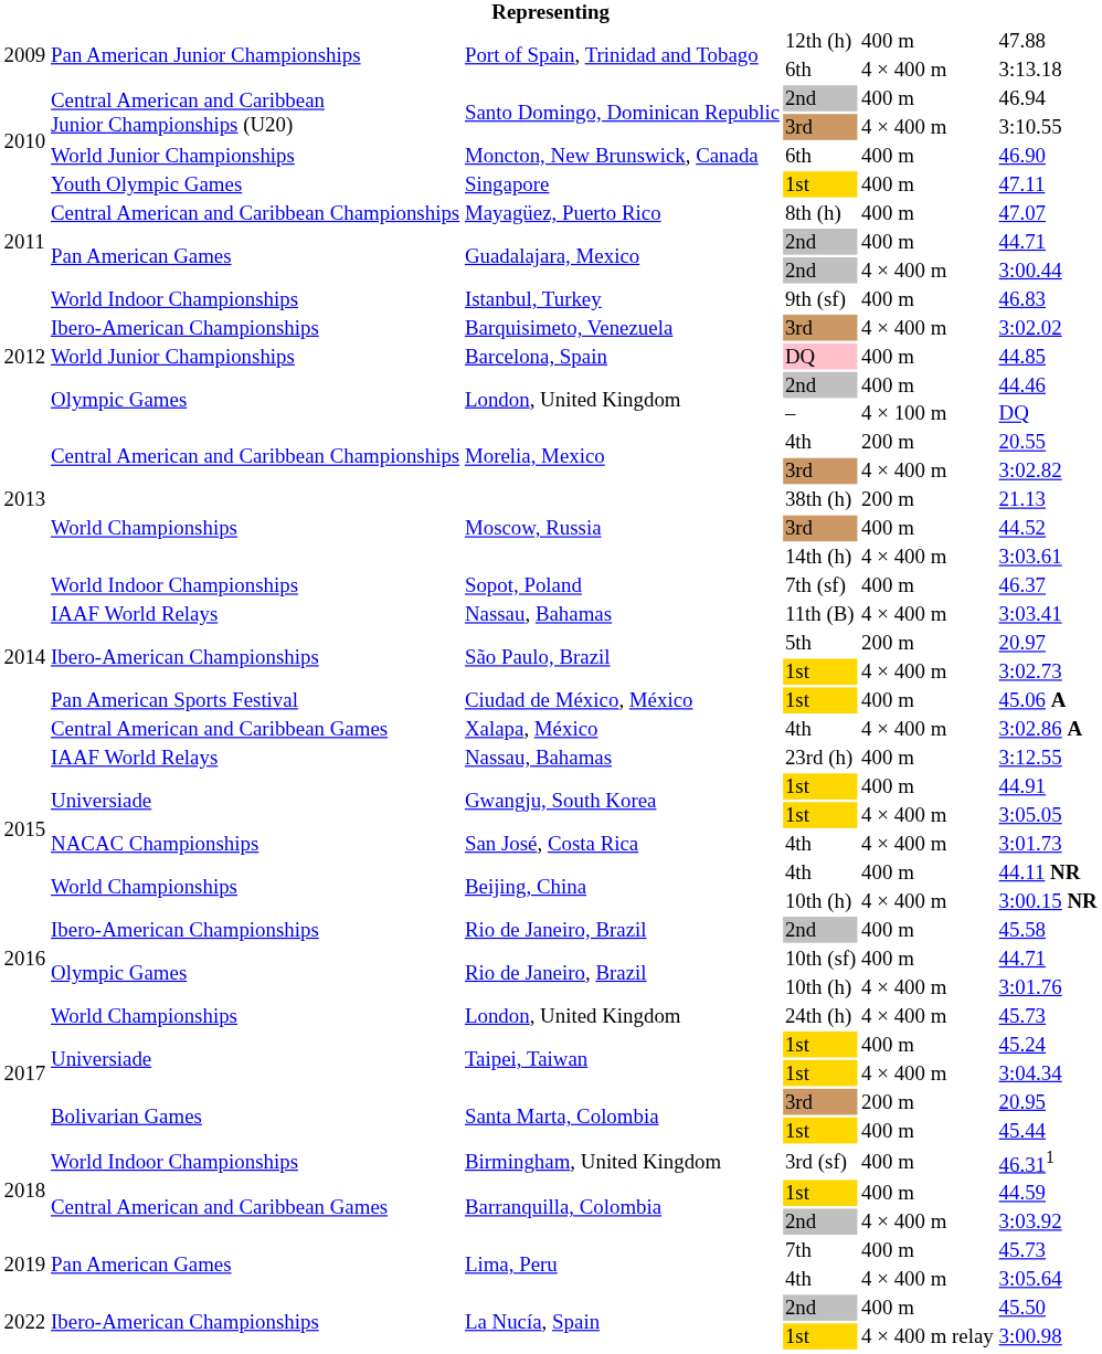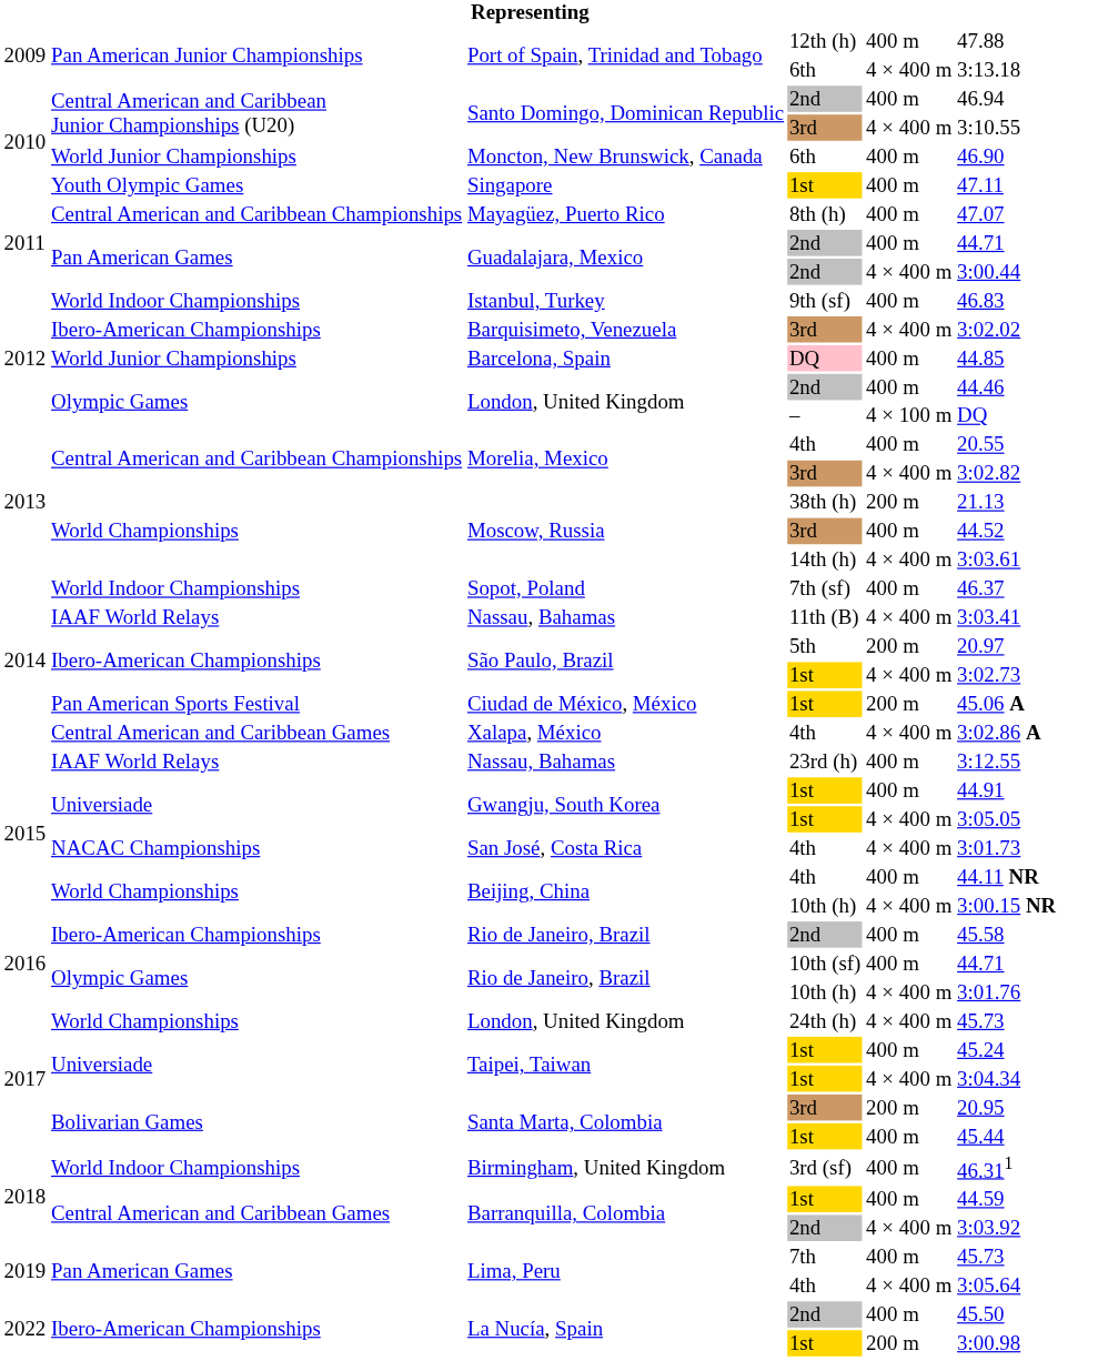Morelia, Mexico / 4th | column 5: 200 m -> 400 m
Ciudad de México, México | column 5: 400 m -> 200 m
La Nucía, Spain / 1st | column 5: 4 × 400 m relay -> 200 m
